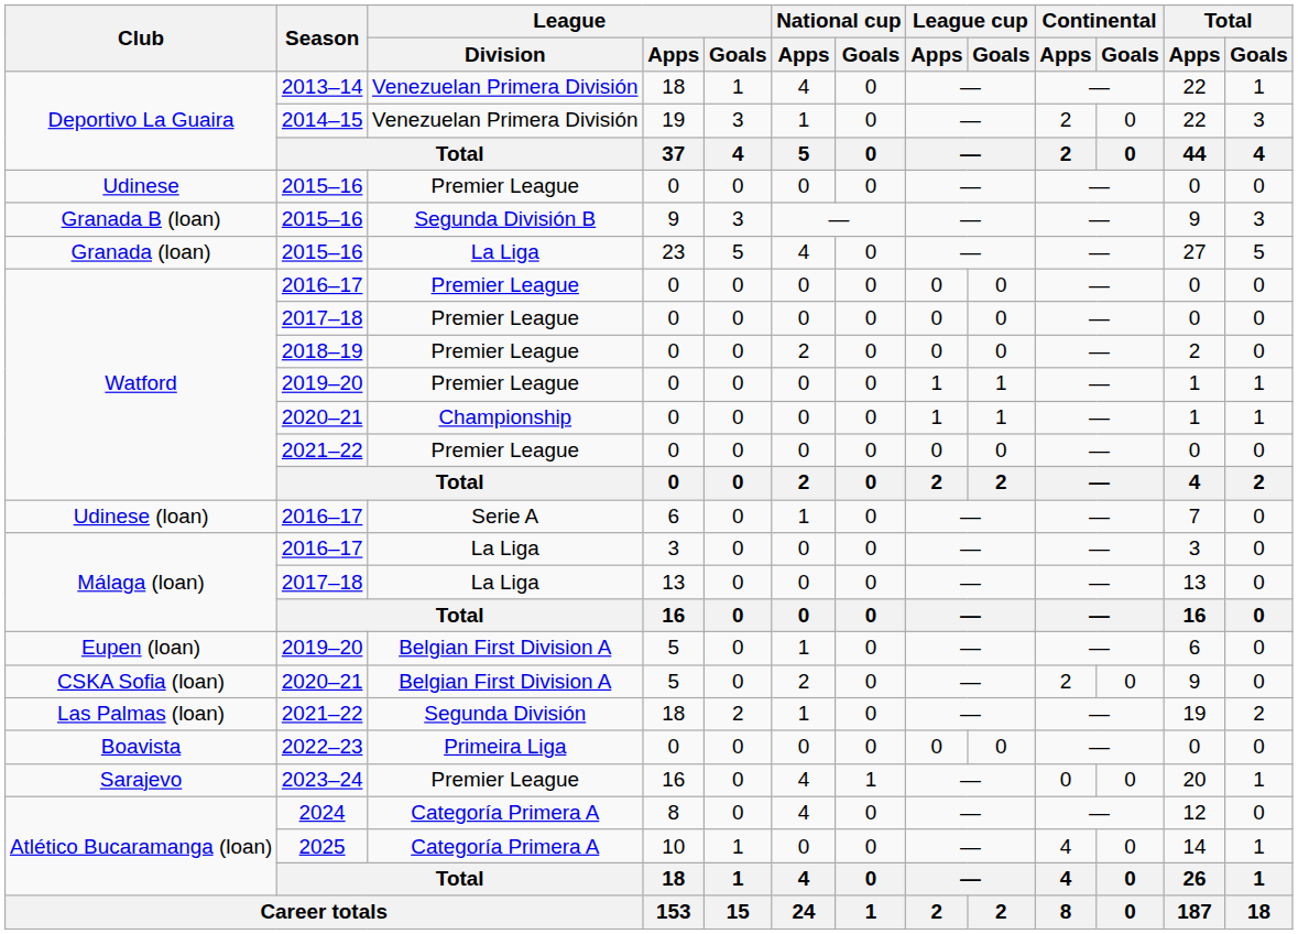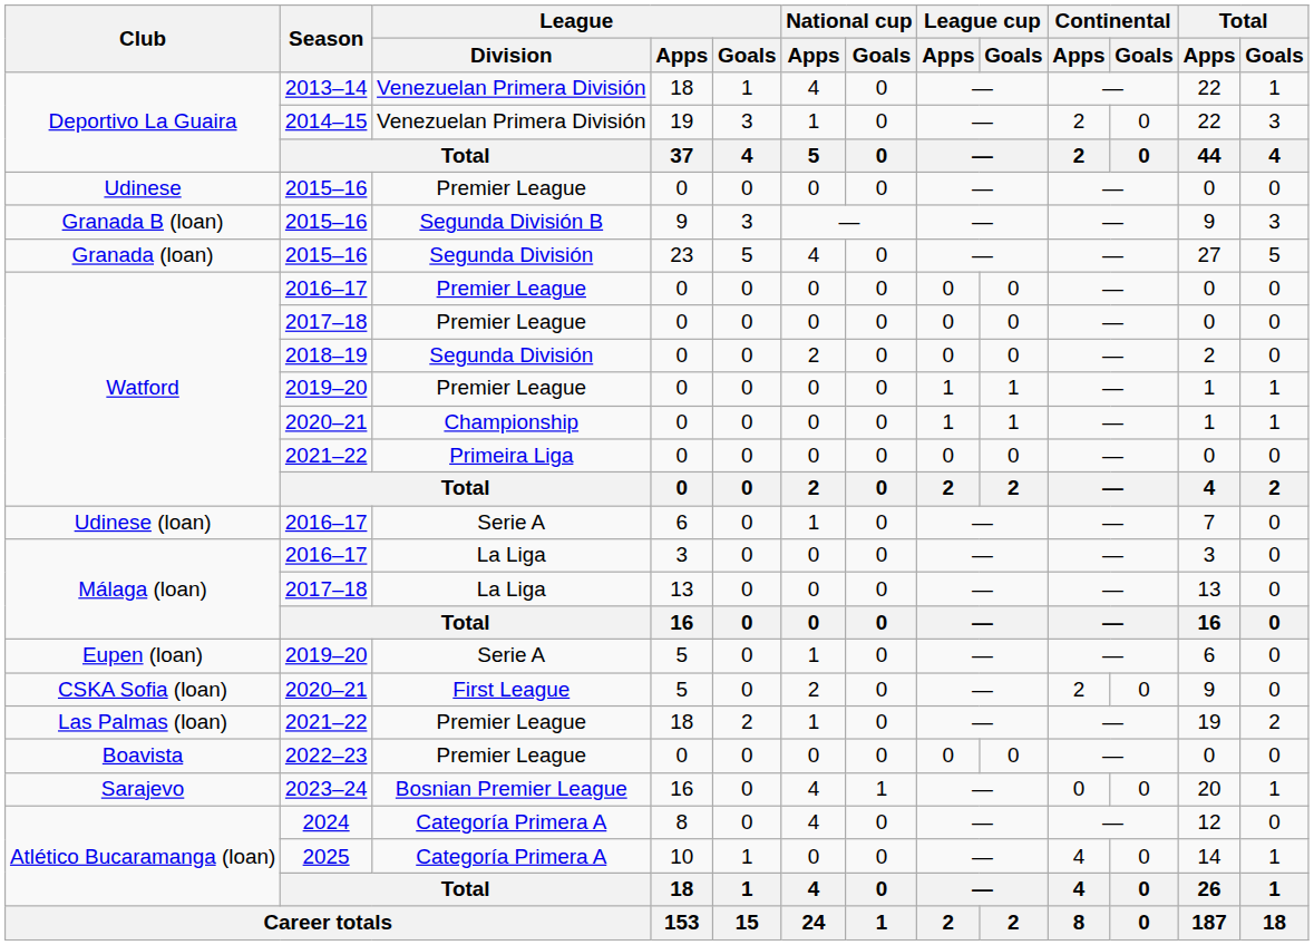Granada (loan) | League / Division: La Liga -> Segunda División
Watford / 2018–19 | League / Division: Premier League -> Segunda División
Watford / 2021–22 | League / Division: Premier League -> Primeira Liga
Eupen (loan) | League / Division: Belgian First Division A -> Serie A
CSKA Sofia (loan) | League / Division: Belgian First Division A -> First League
Las Palmas (loan) | League / Division: Segunda División -> Premier League
Boavista | League / Division: Primeira Liga -> Premier League
Sarajevo | League / Division: Premier League -> Bosnian Premier League
